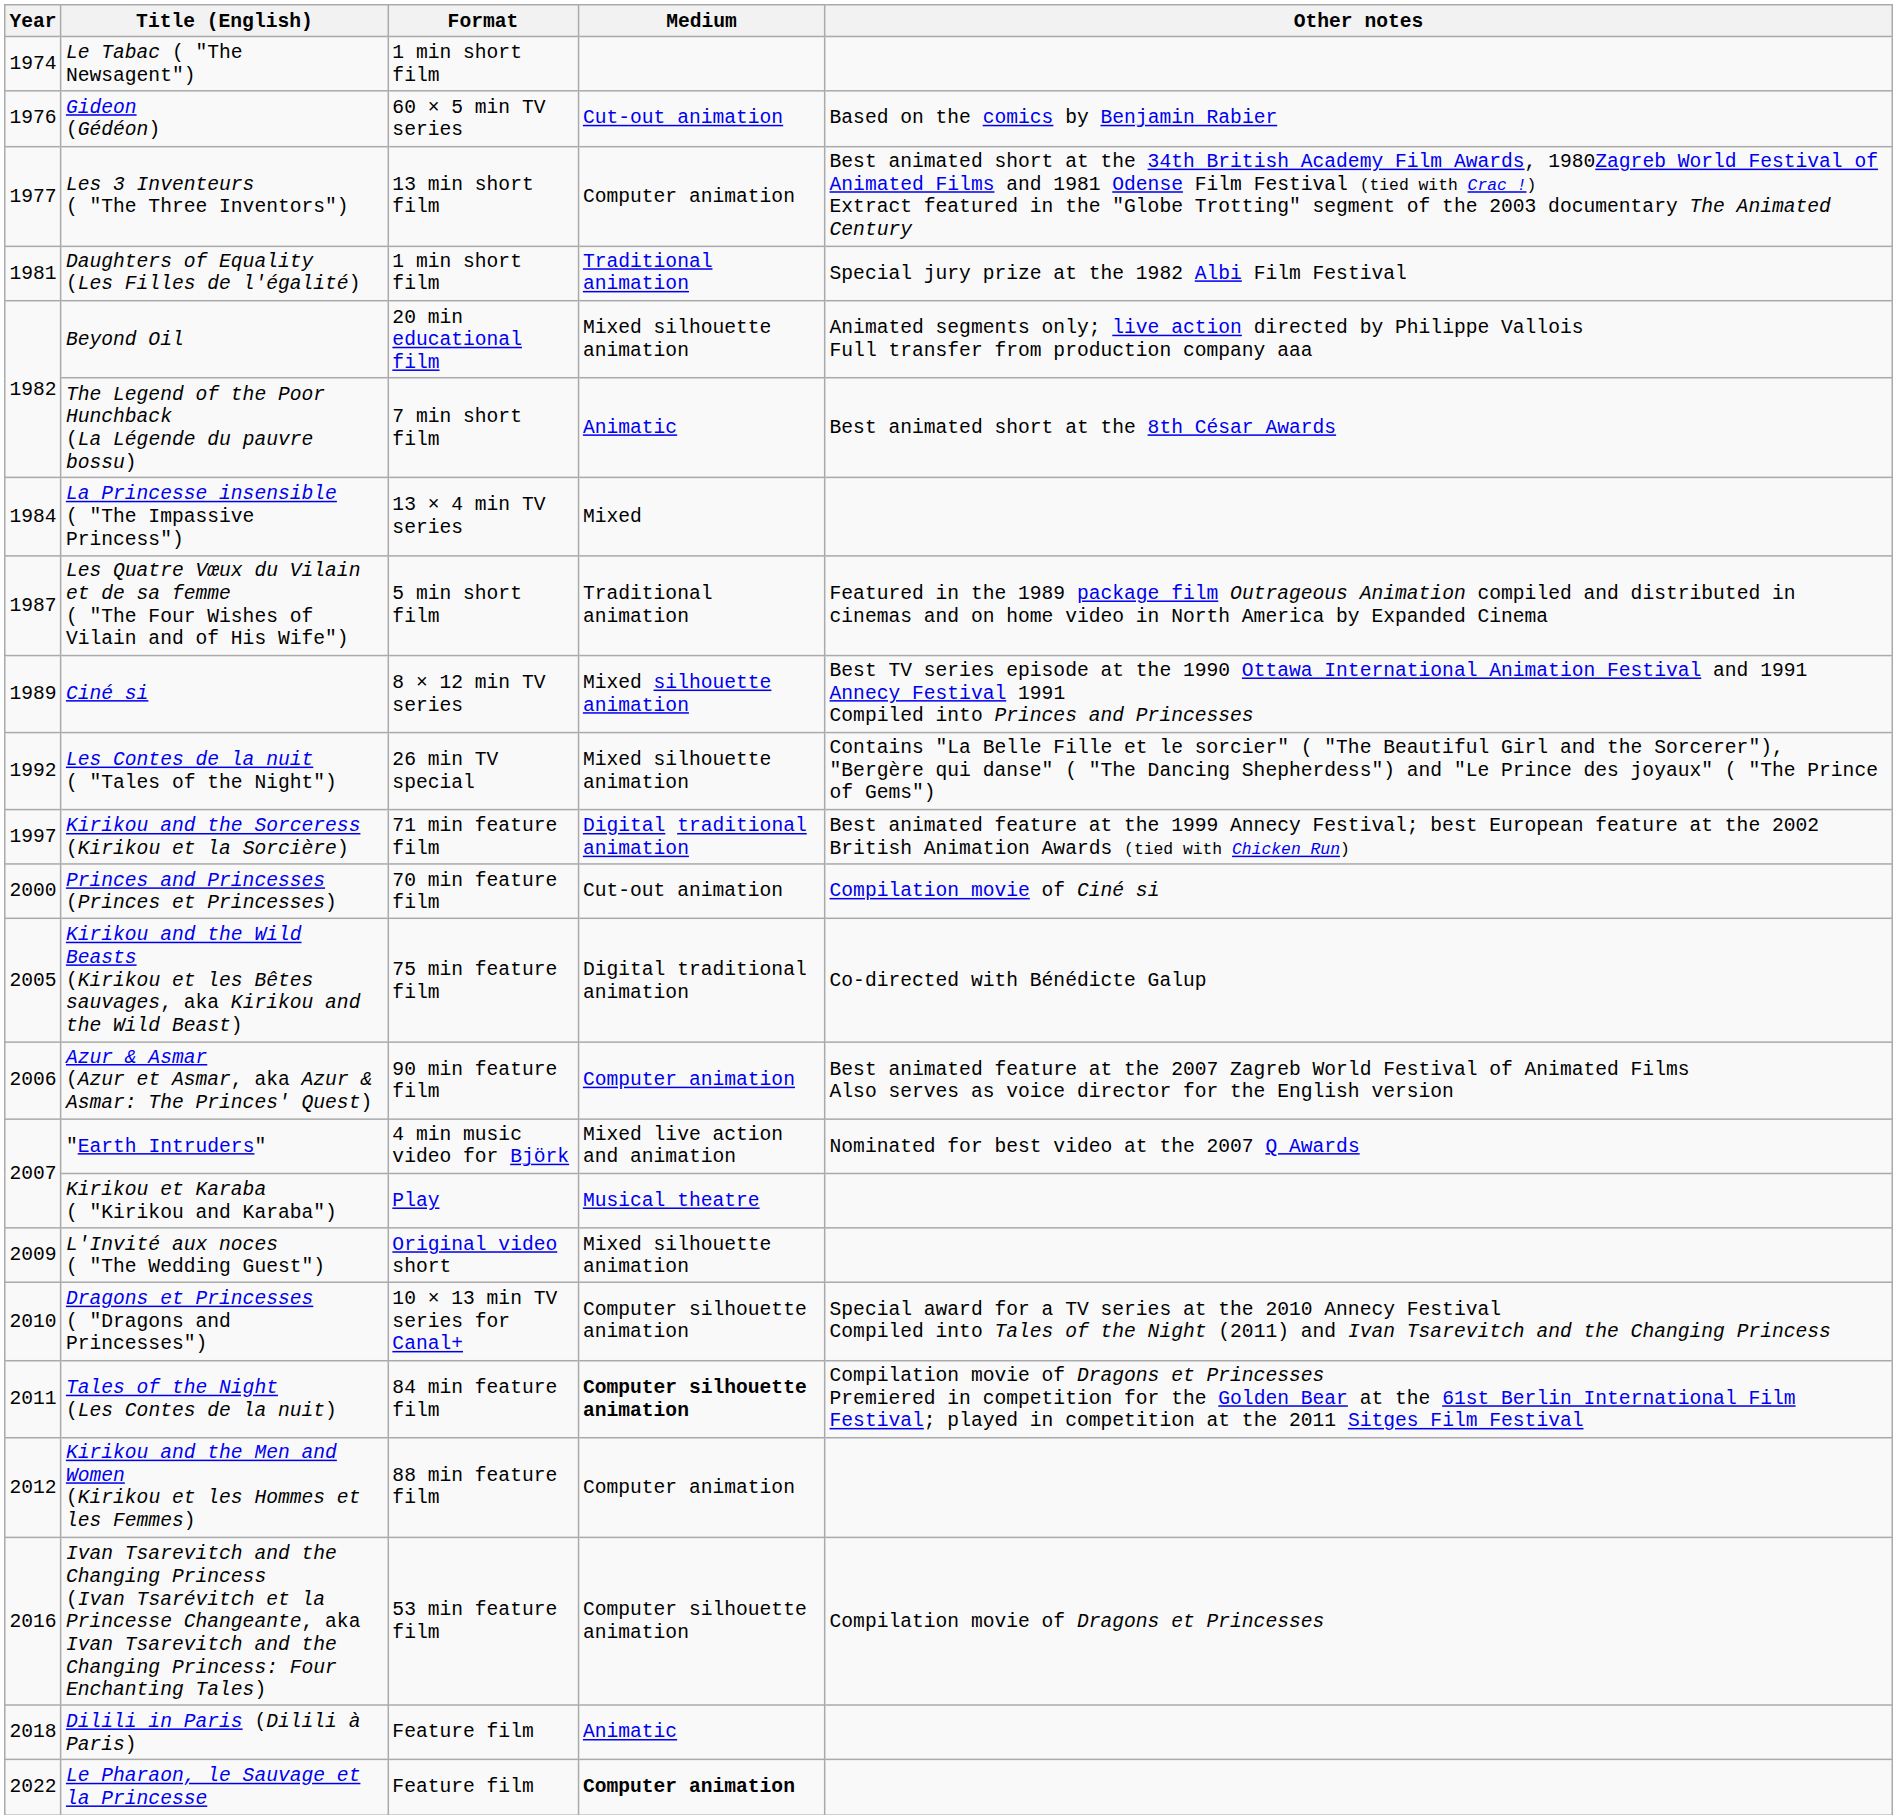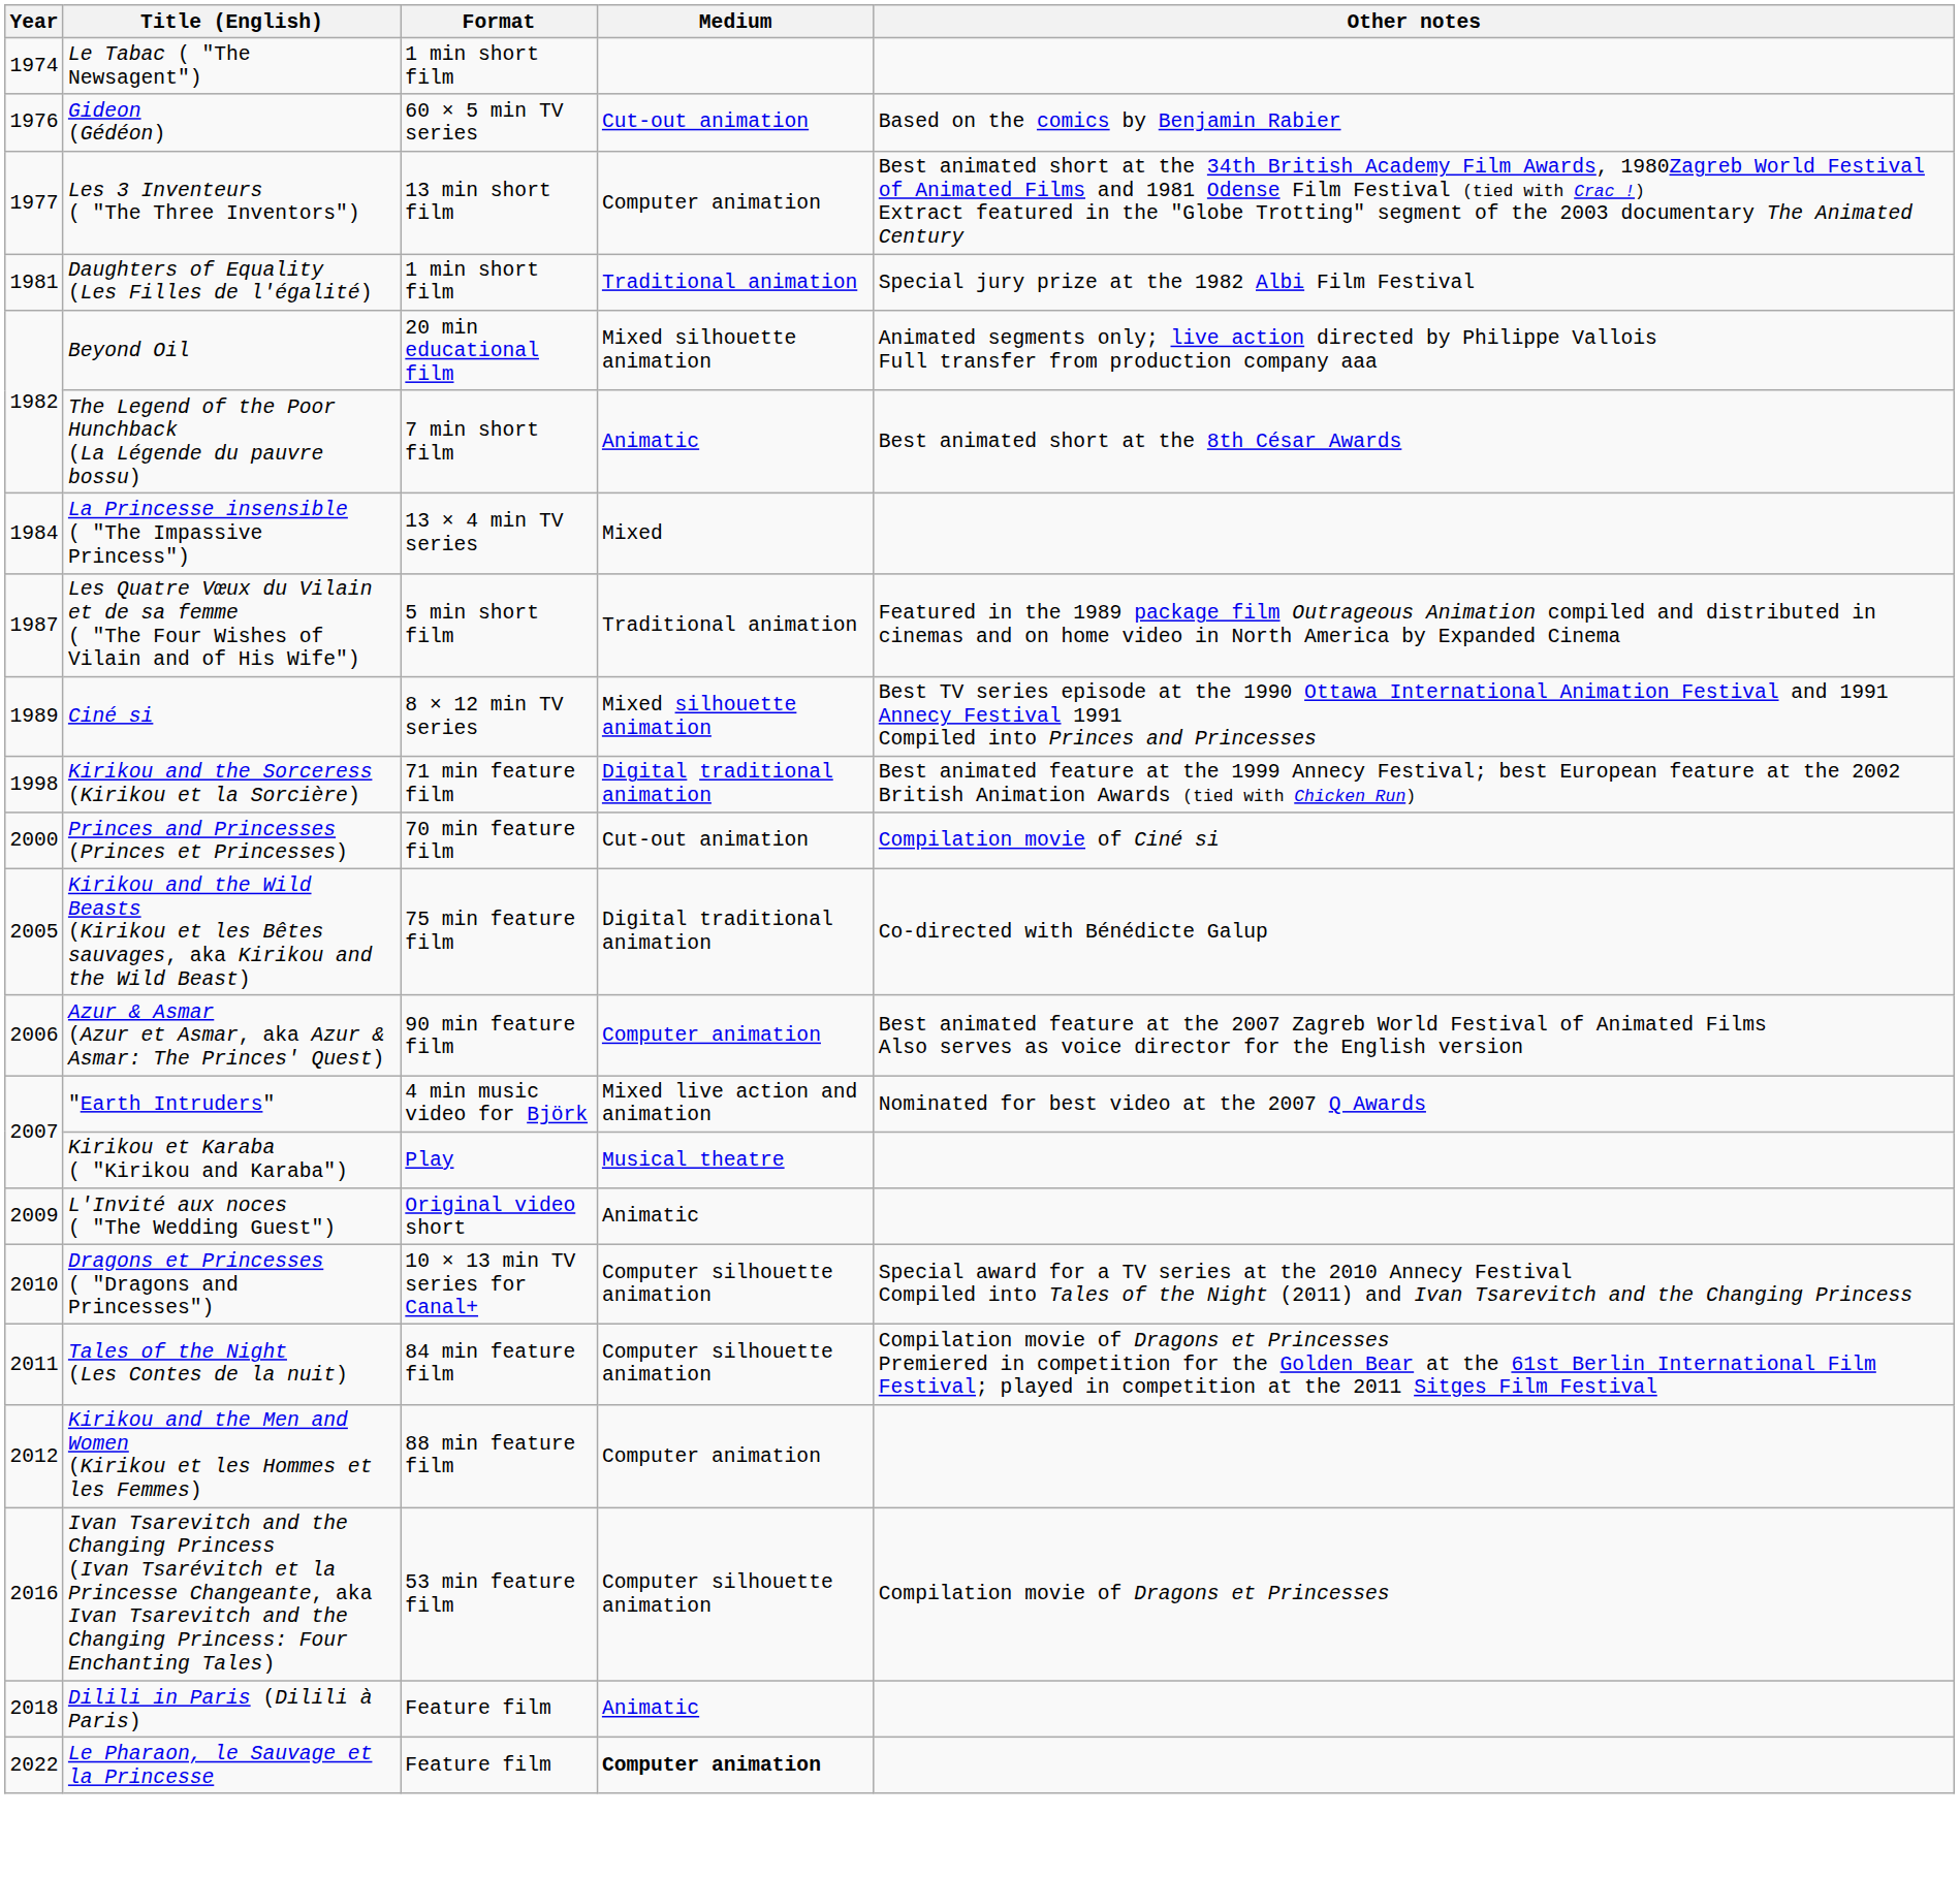- row: 1992 | Les Contes de la nuit ( "Tales of the Night") | 26 min TV special | Mixed silhouette animation | Contains "La Belle Fille et le sorcier" ( "The Beautiful Girl and the Sorcerer"), "Bergère qui danse" ( "The Dancing Shepherdess") and "Le Prince des joyaux" ( "The Prince of Gems")
Kirikou and the Sorceress (Kirikou et la Sorcière) | Year: 1997 -> 1998
L'Invité aux noces ( "The Wedding Guest") | Medium: Mixed silhouette animation -> Animatic
Tales of the Night (Les Contes de la nuit) | Medium: bold -> normal
